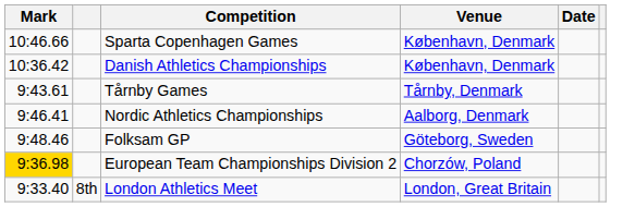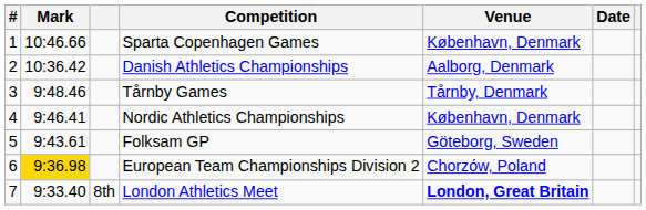+ column: # | 1 | 2 | 3 | 4 | 5 | 6 | 7
Danish Athletics Championships | Venue: København, Denmark -> Aalborg, Denmark
Tårnby Games | Mark: 9:43.61 -> 9:48.46
Nordic Athletics Championships | Venue: Aalborg, Denmark -> København, Denmark
Folksam GP | Mark: 9:48.46 -> 9:43.61
London Athletics Meet | Venue: normal -> bold
